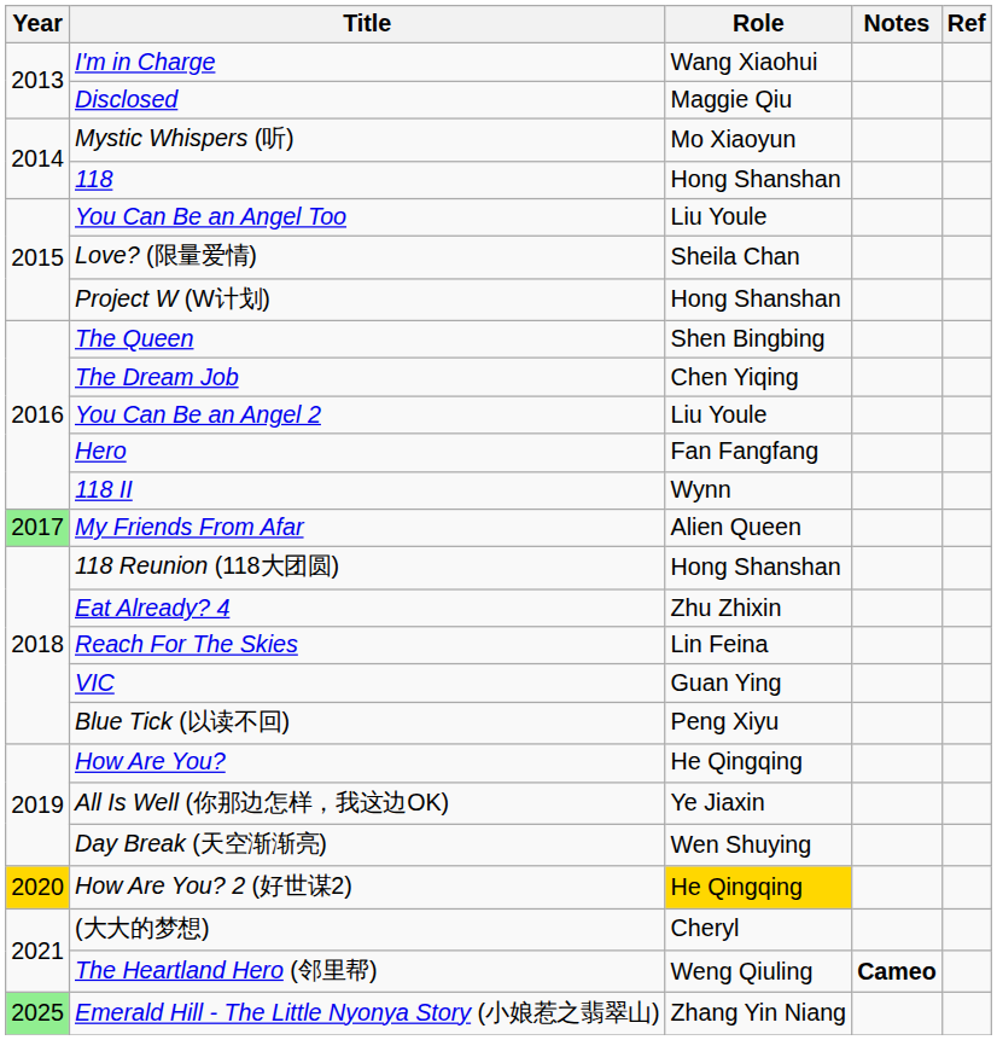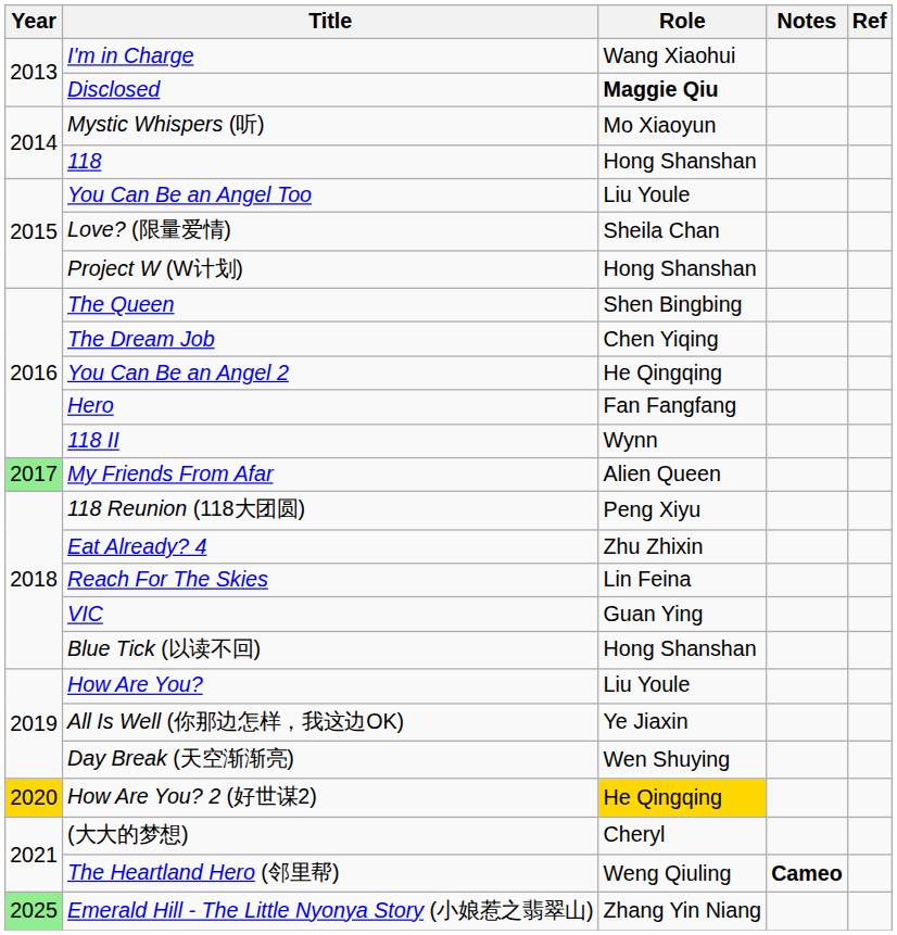Disclosed | Role: normal -> bold
You Can Be an Angel 2 | Role: Liu Youle -> He Qingqing
118 Reunion (118大团圆) | Role: Hong Shanshan -> Peng Xiyu
Blue Tick (以读不回) | Role: Peng Xiyu -> Hong Shanshan
How Are You? | Role: He Qingqing -> Liu Youle
